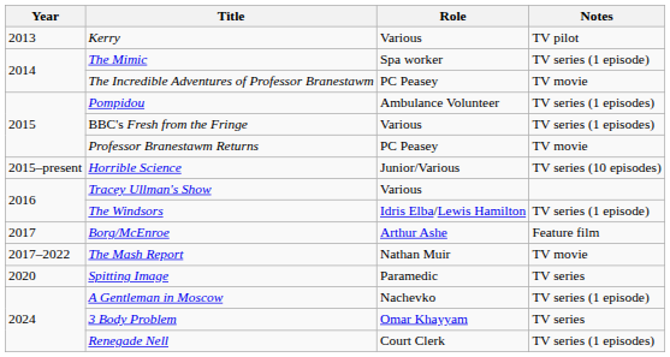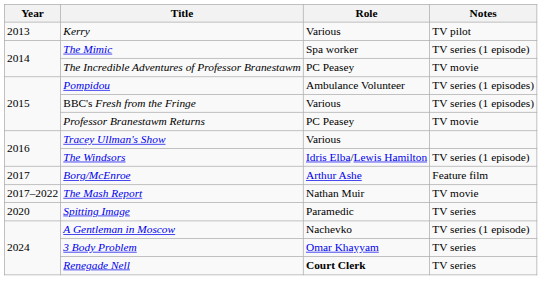- row: 2015–present | Horrible Science | Junior/Various | TV series (10 episodes)
Renegade Nell | Role: normal -> bold
Renegade Nell | Notes: TV series (1 episodes) -> TV series
